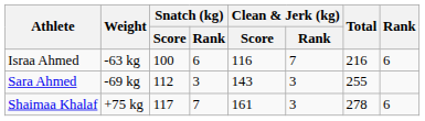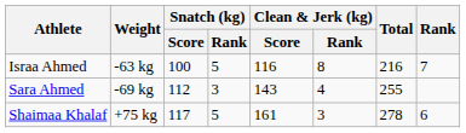Israa Ahmed | Snatch (kg) / Rank: 6 -> 5
Israa Ahmed | Clean & Jerk (kg) / Rank: 7 -> 8
Israa Ahmed | Rank: 6 -> 7
Sara Ahmed | Clean & Jerk (kg) / Rank: 3 -> 4
Shaimaa Khalaf | Snatch (kg) / Rank: 7 -> 5
